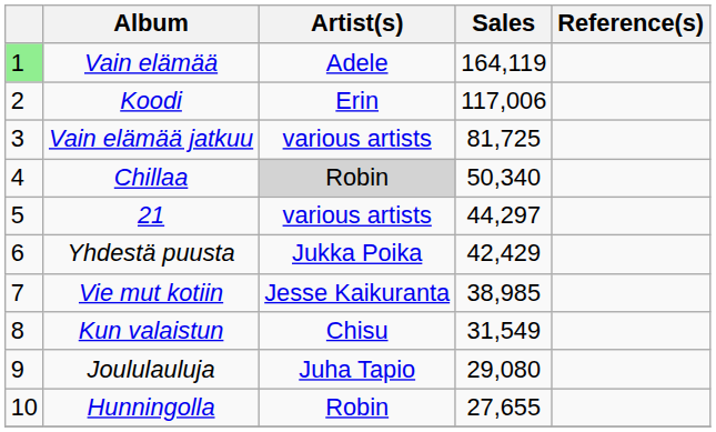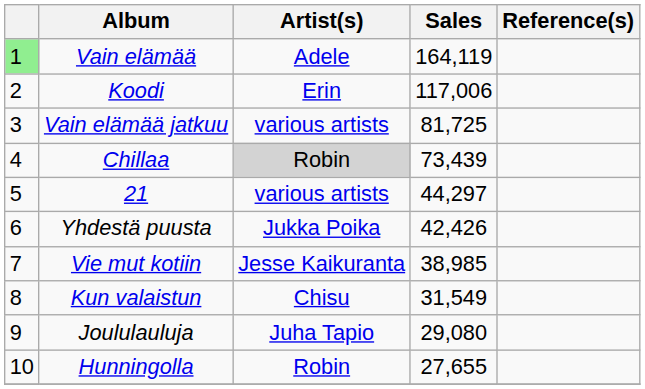Chillaa | Sales: 50,340 -> 73,439
Yhdestä puusta | Sales: 42,429 -> 42,426
